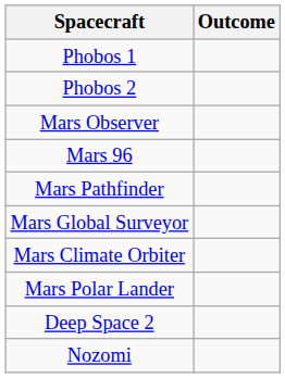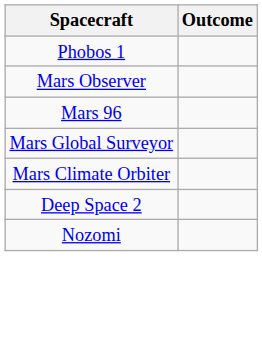- row: Phobos 2
- row: Mars Pathfinder
- row: Mars Polar Lander
